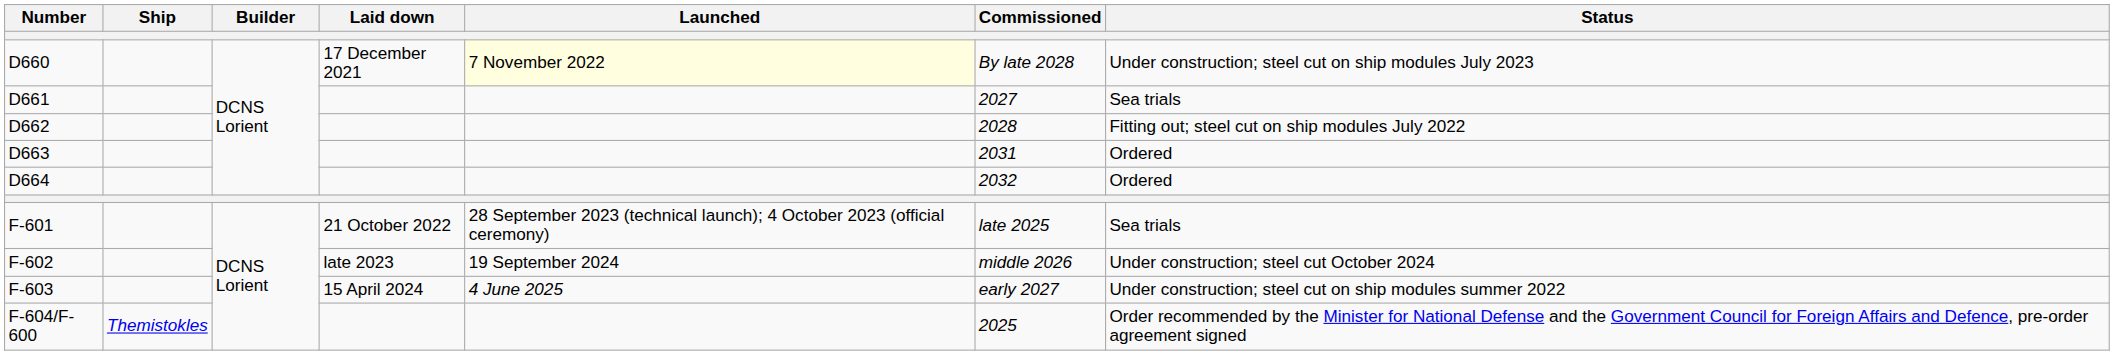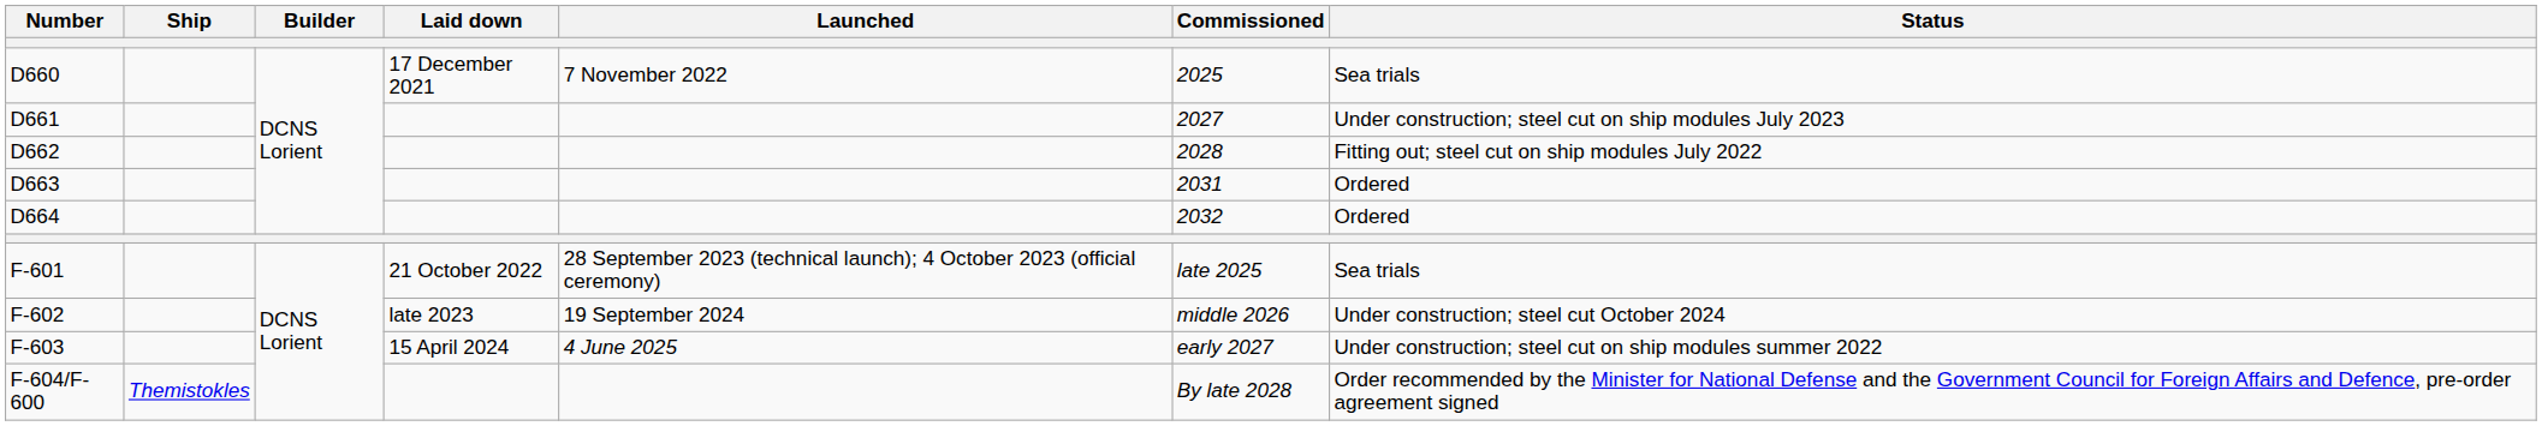D660 | Launched: lightyellow background -> no background
D660 | Commissioned: By late 2028 -> 2025
D660 | Status: Under construction; steel cut on ship modules July 2023 -> Sea trials
D661 | Status: Sea trials -> Under construction; steel cut on ship modules July 2023
F-604/F-600 | Commissioned: 2025 -> By late 2028
